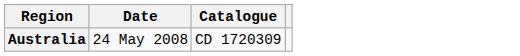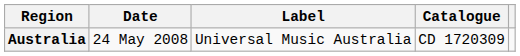+ column: Label | Universal Music Australia
